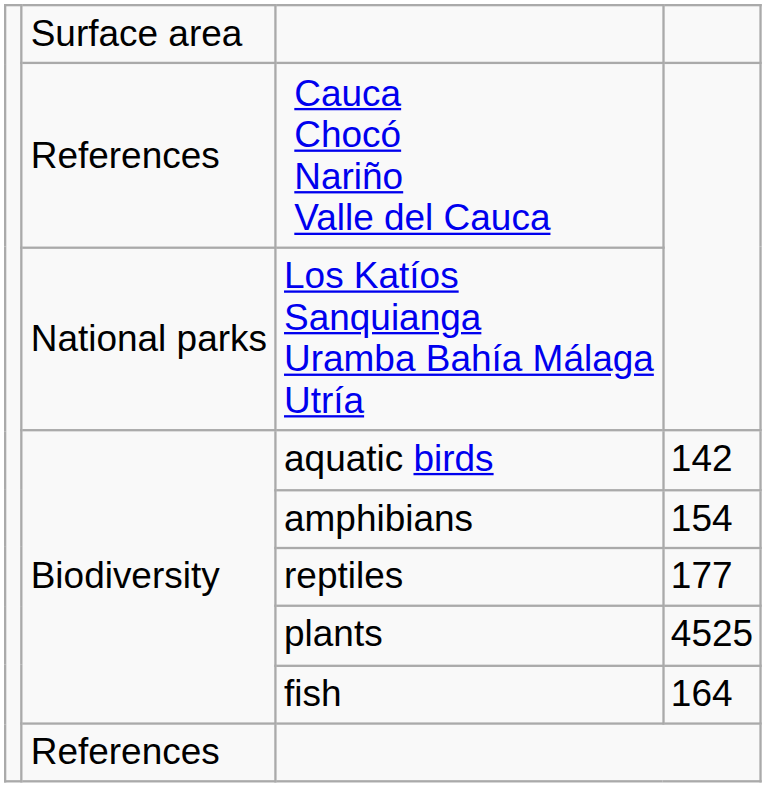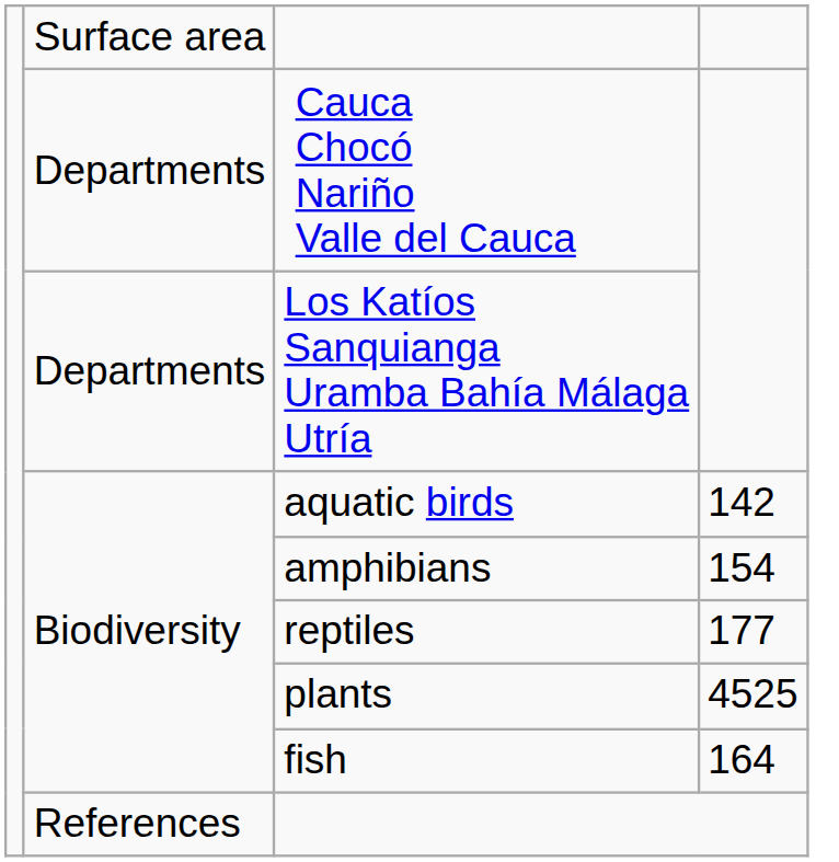Cauca Chocó Nariño Valle del Cauca | column 2: References -> Departments
Los Katíos Sanquianga Uramba Bahía Málaga Utría | column 2: National parks -> Departments
